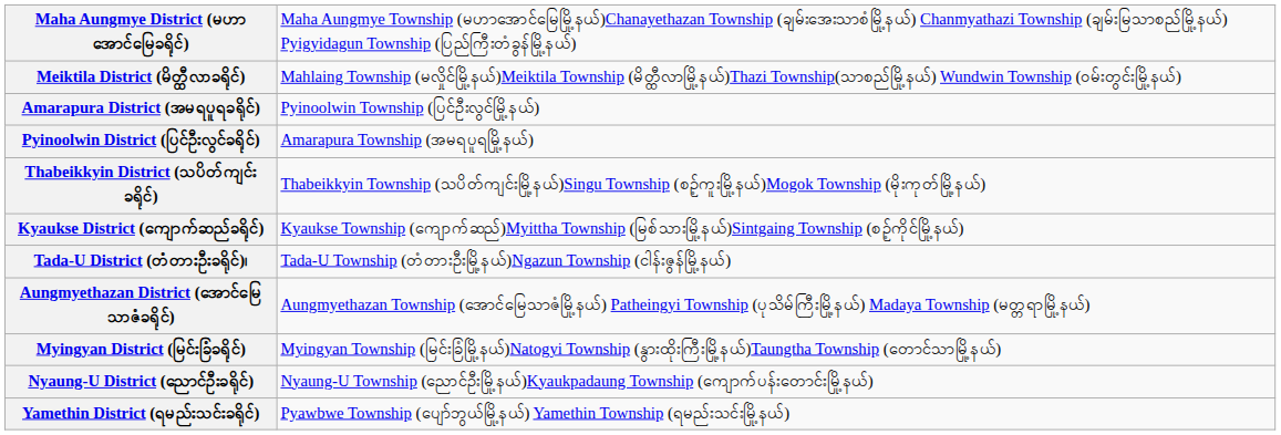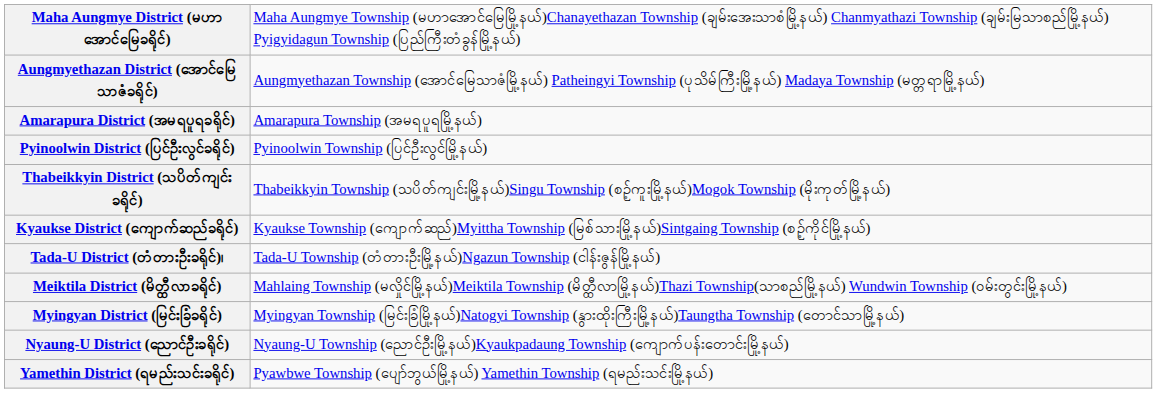rows swapped: Aungmyethazan District (အောင်မြေသာဇံခရိုင်) <-> Meiktila District (မိတ္ထီလာခရိုင်)
Amarapura District (အမရပူရခရိုင်) | column 2: Pyinoolwin Township (ပြင်ဦးလွင်မြို့နယ်) -> Amarapura Township (အမရပူရမြို့နယ်)
Pyinoolwin District (ပြင်ဦးလွင်ခရိုင်) | column 2: Amarapura Township (အမရပူရမြို့နယ်) -> Pyinoolwin Township (ပြင်ဦးလွင်မြို့နယ်)
